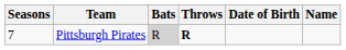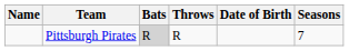columns swapped: Name <-> Seasons
Pittsburgh Pirates | Throws: bold -> normal
